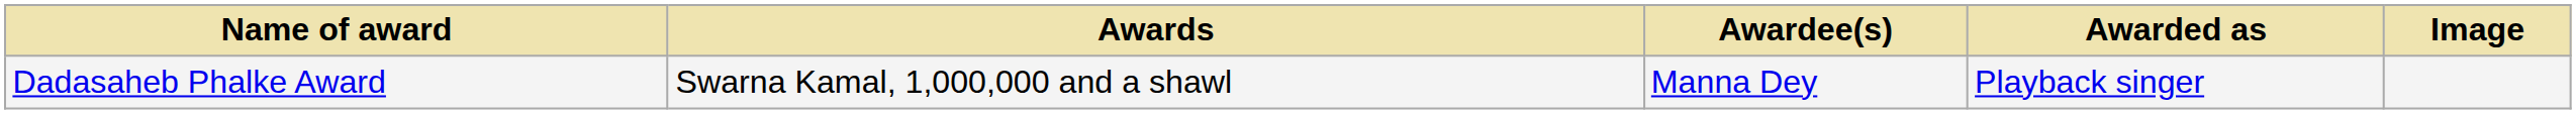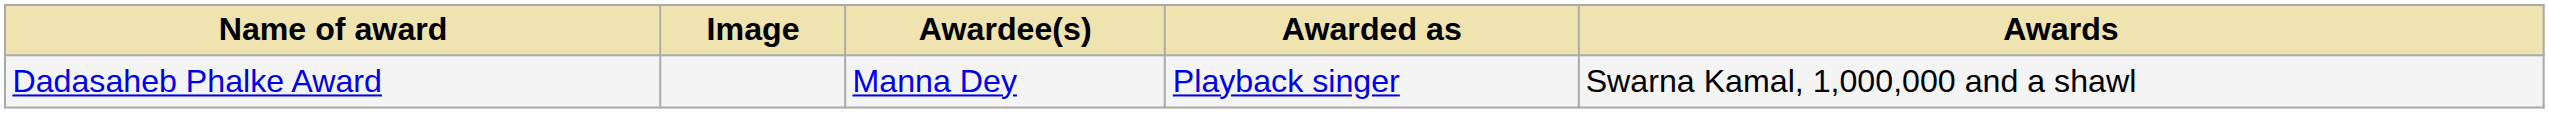columns swapped: Image <-> Awards
